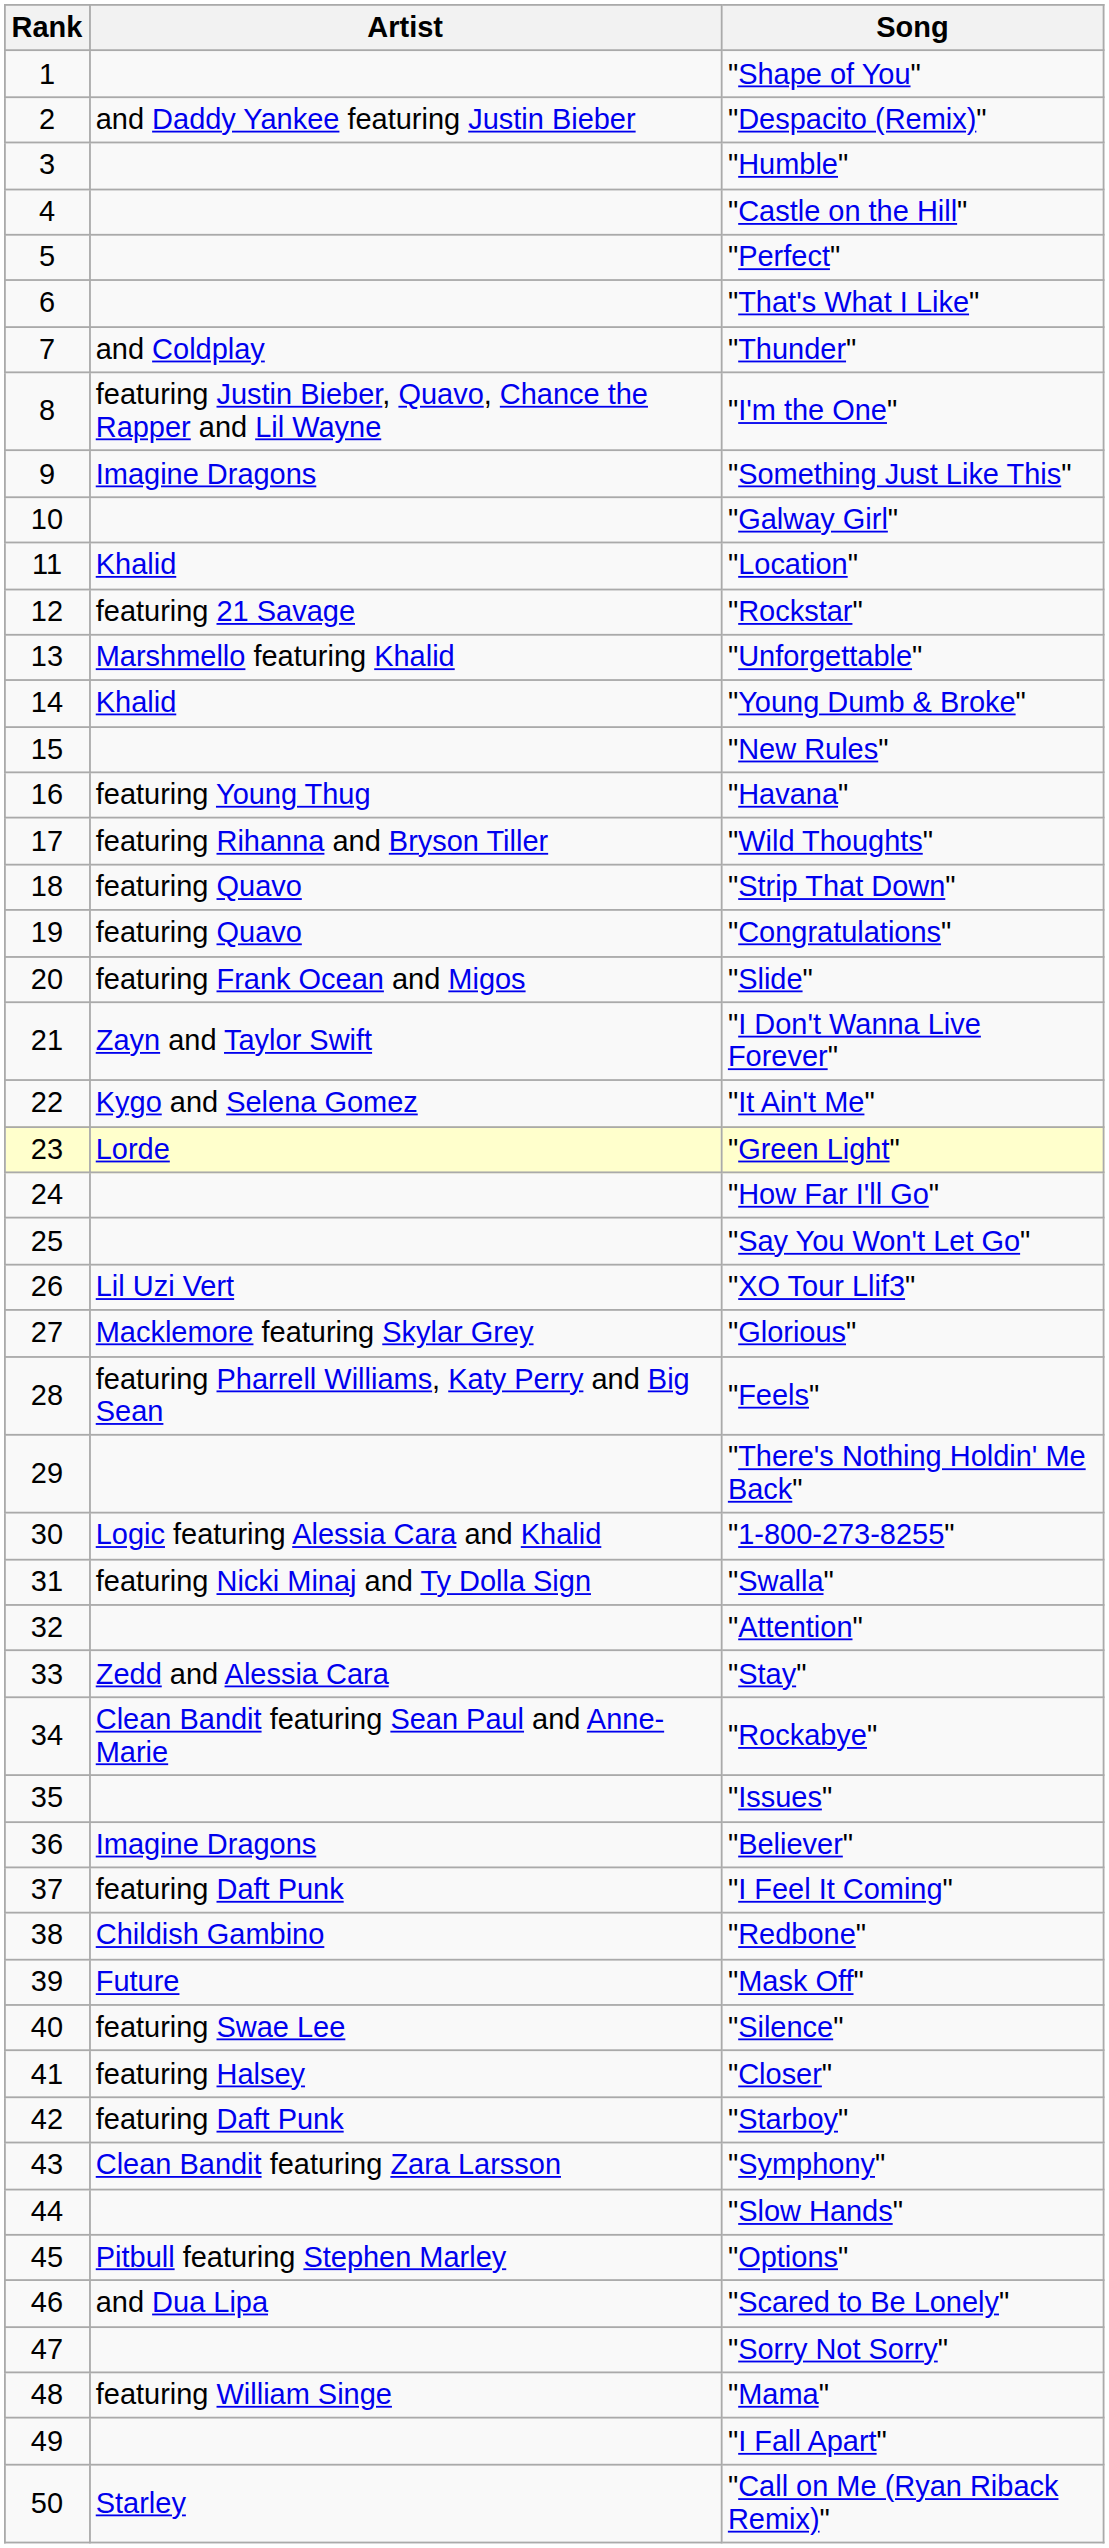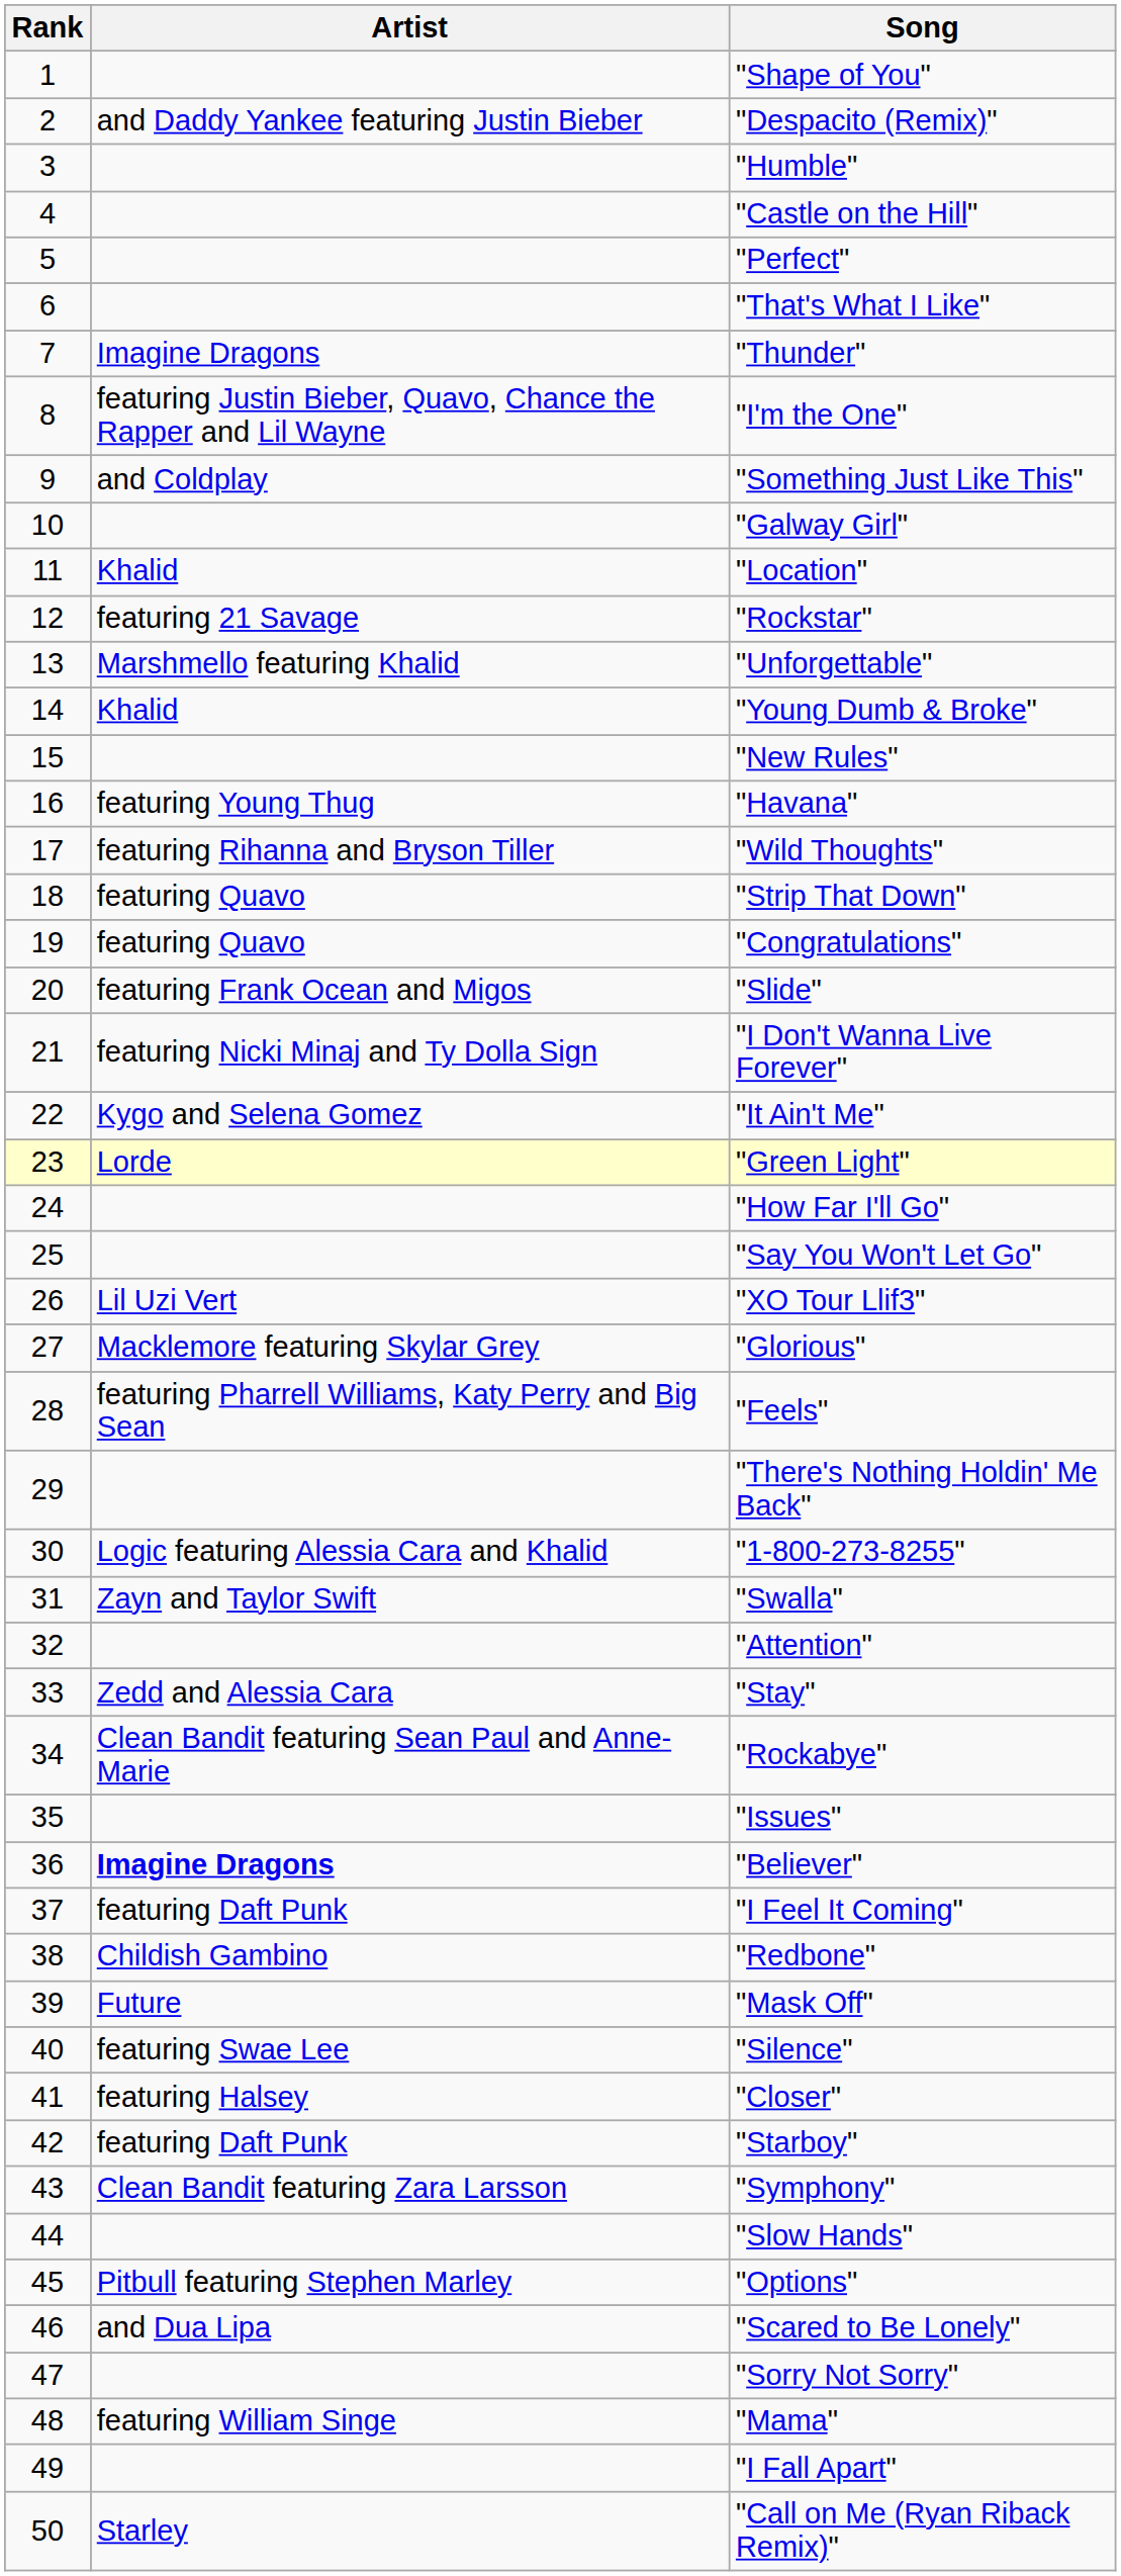"Thunder" | Artist: and Coldplay -> Imagine Dragons
"Something Just Like This" | Artist: Imagine Dragons -> and Coldplay
"I Don't Wanna Live Forever" | Artist: Zayn and Taylor Swift -> featuring Nicki Minaj and Ty Dolla Sign
"Swalla" | Artist: featuring Nicki Minaj and Ty Dolla Sign -> Zayn and Taylor Swift
"Believer" | Artist: normal -> bold
